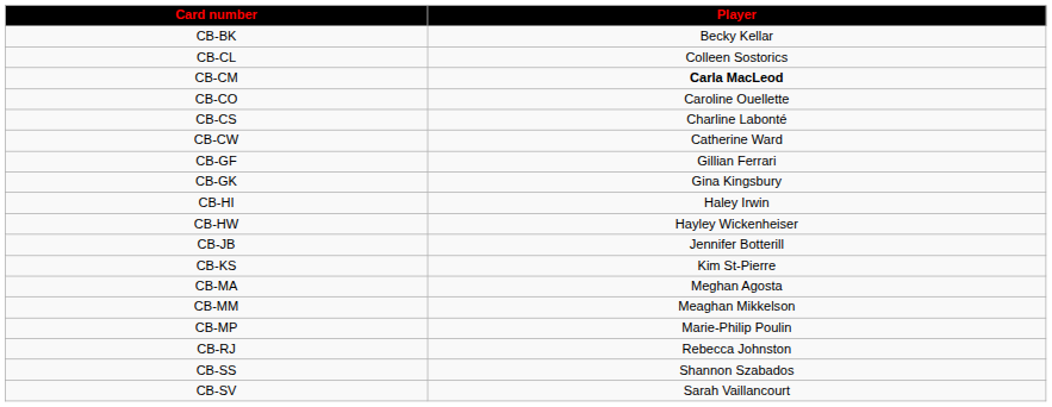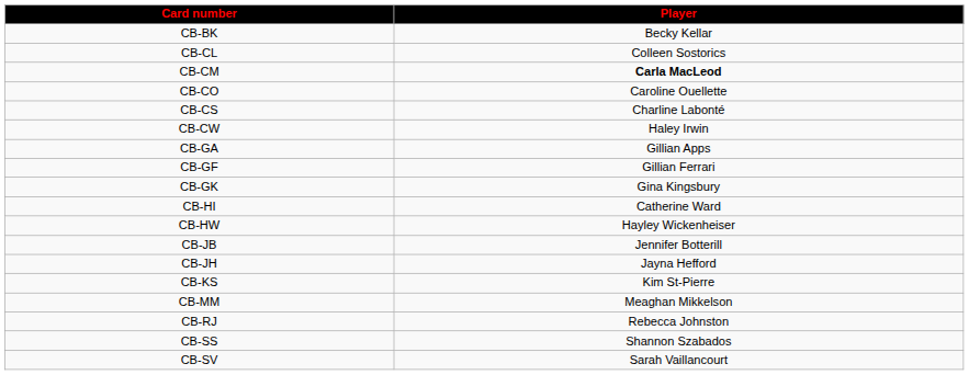CB-CW | Player: Catherine Ward -> Haley Irwin
+ row: CB-GA | Gillian Apps
CB-HI | Player: Haley Irwin -> Catherine Ward
+ row: CB-JH | Jayna Hefford
- row: CB-MA | Meghan Agosta
- row: CB-MP | Marie-Philip Poulin
